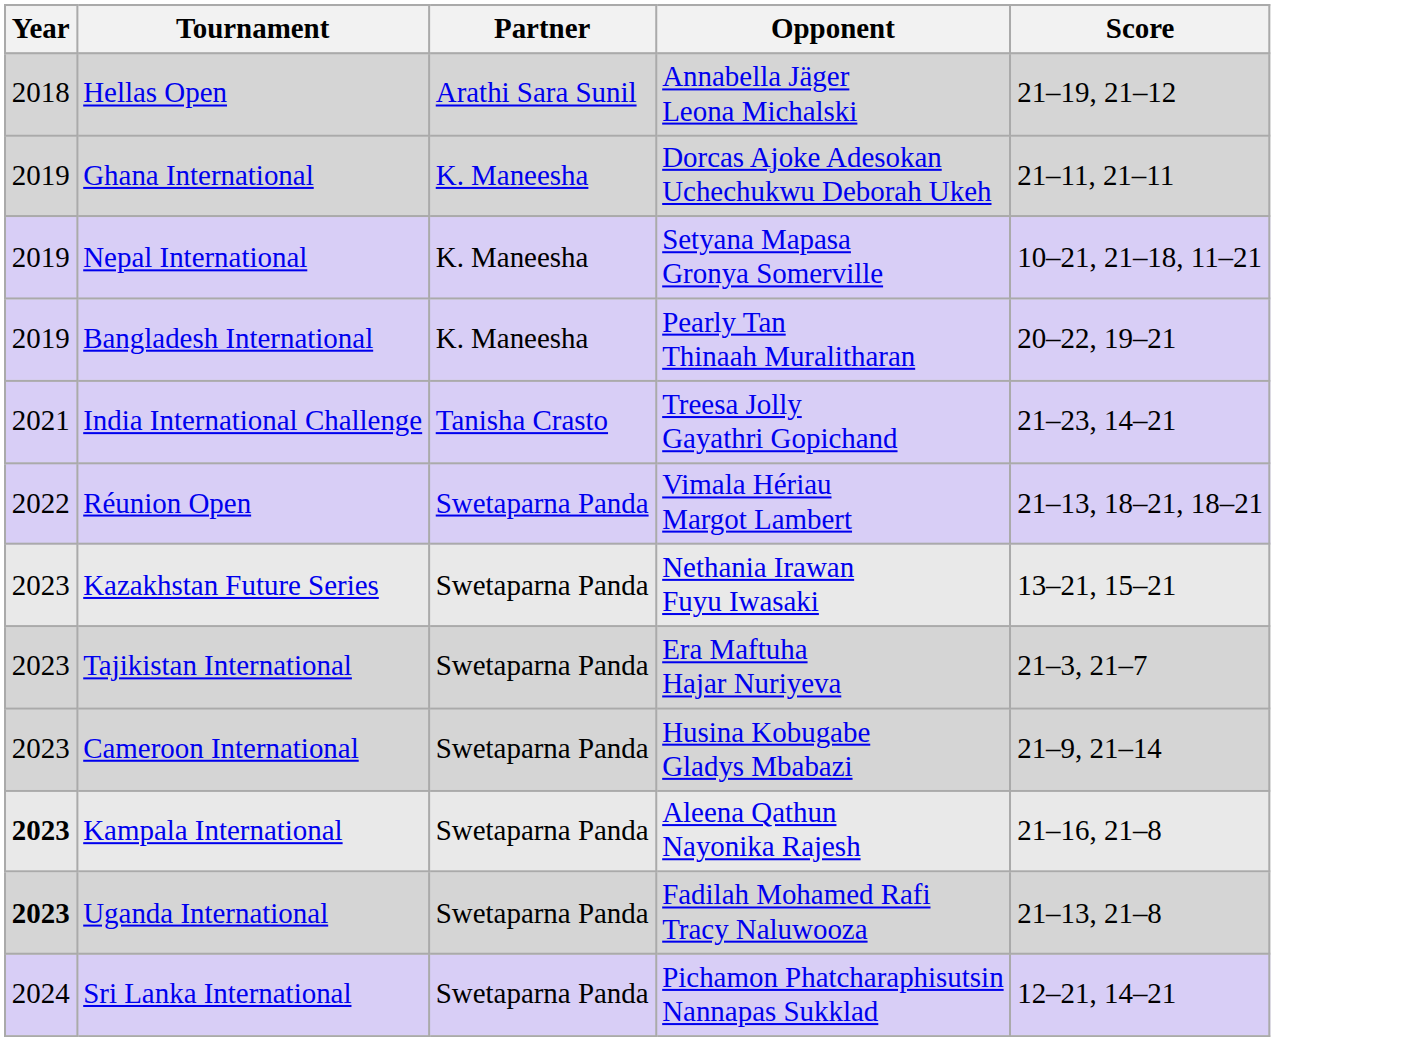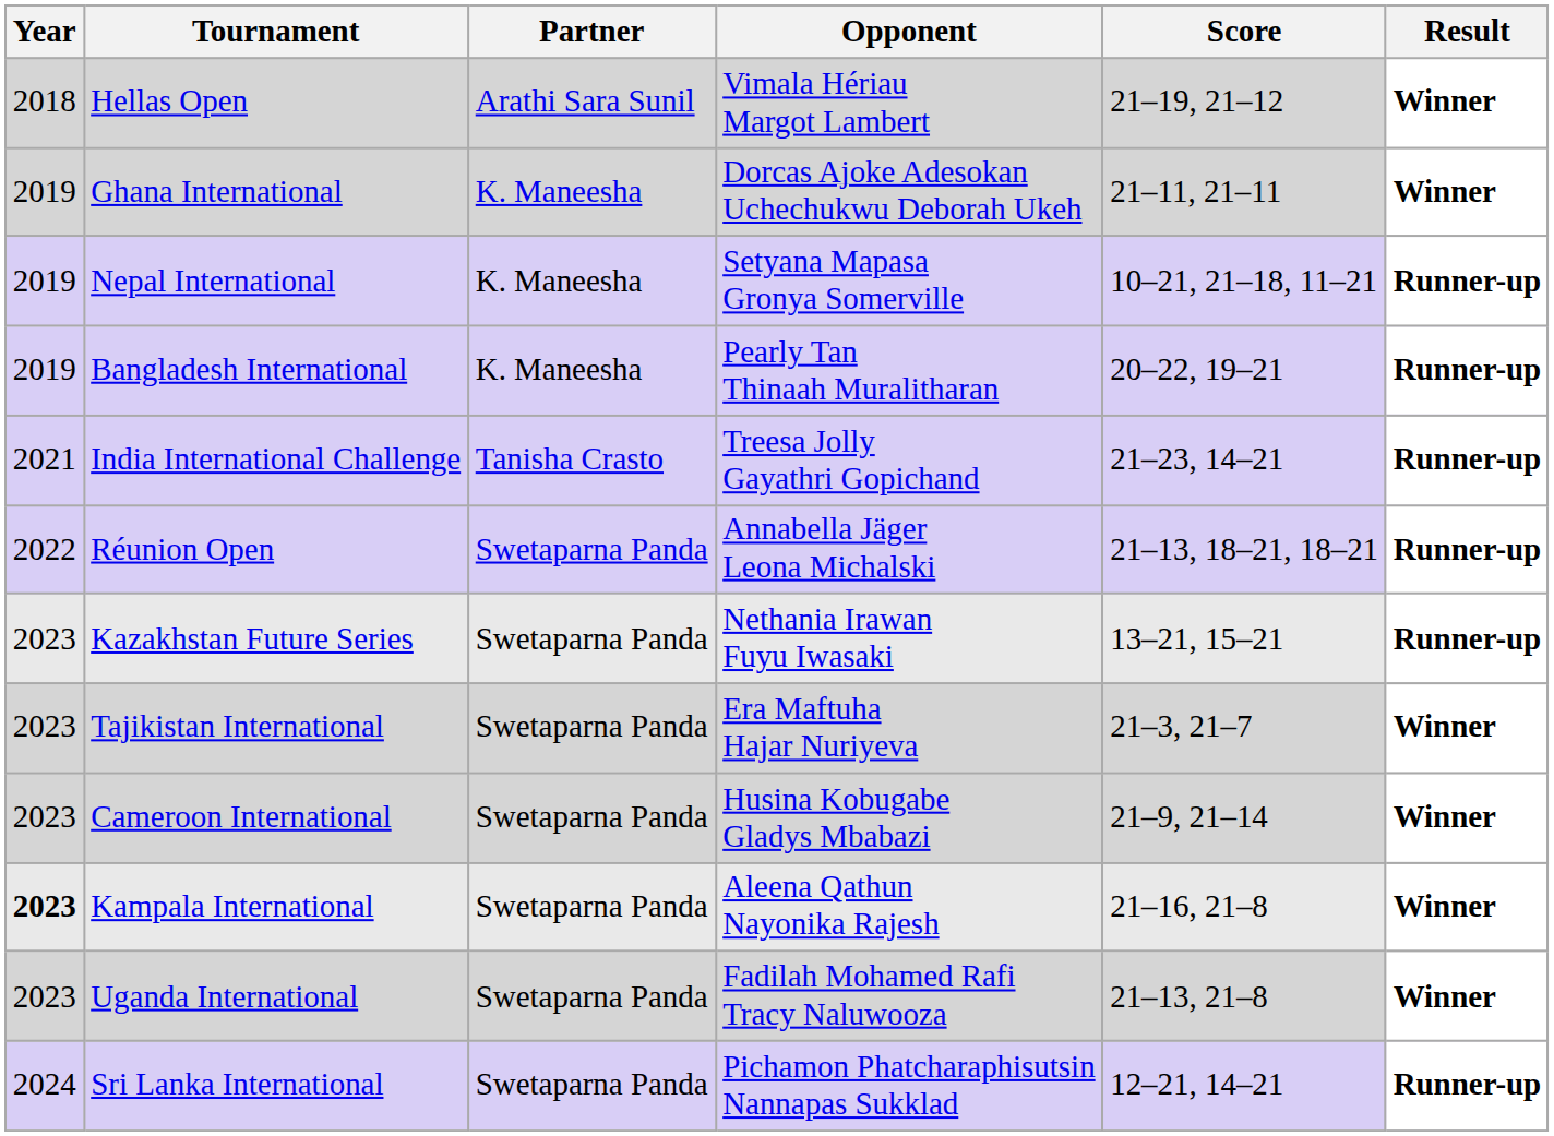+ column: Result | Winner | Winner | Runner-up | Runner-up | Runner-up | Runner-up | Runner-up | Winner | Winner | Winner | Winner | Runner-up
Hellas Open | Opponent: Annabella Jäger Leona Michalski -> Vimala Hériau Margot Lambert
Réunion Open | Opponent: Vimala Hériau Margot Lambert -> Annabella Jäger Leona Michalski
Uganda International | Year: bold -> normal
